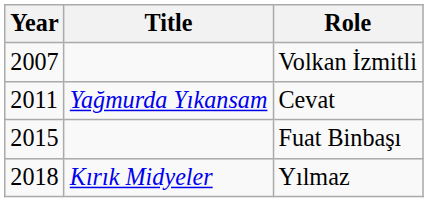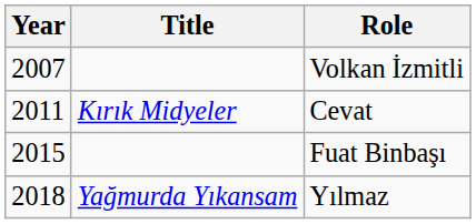Cevat | Title: Yağmurda Yıkansam -> Kırık Midyeler
Yılmaz | Title: Kırık Midyeler -> Yağmurda Yıkansam
